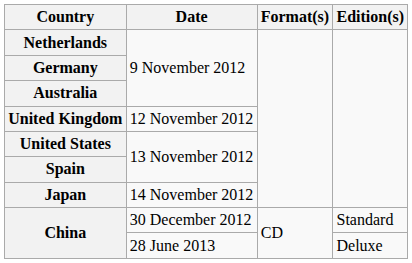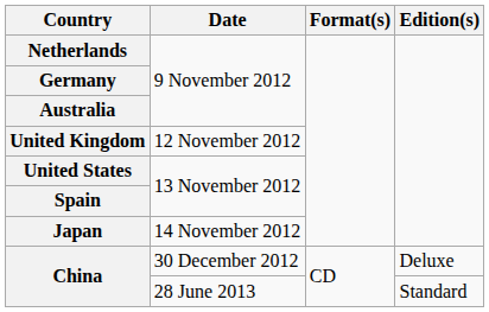30 December 2012 | Edition(s): Standard -> Deluxe
28 June 2013 | Edition(s): Deluxe -> Standard
